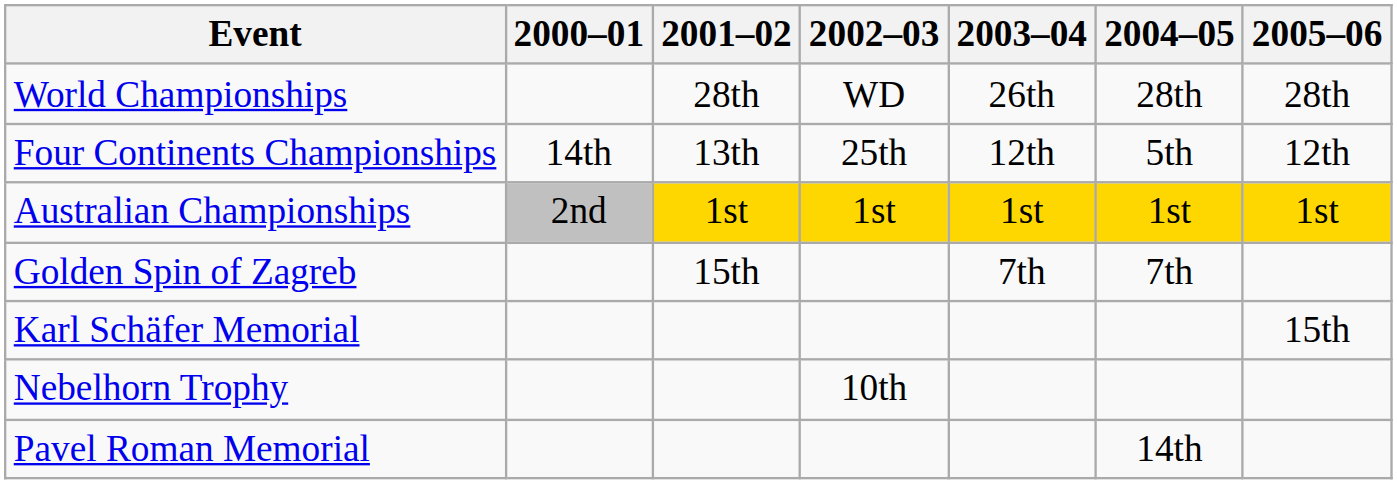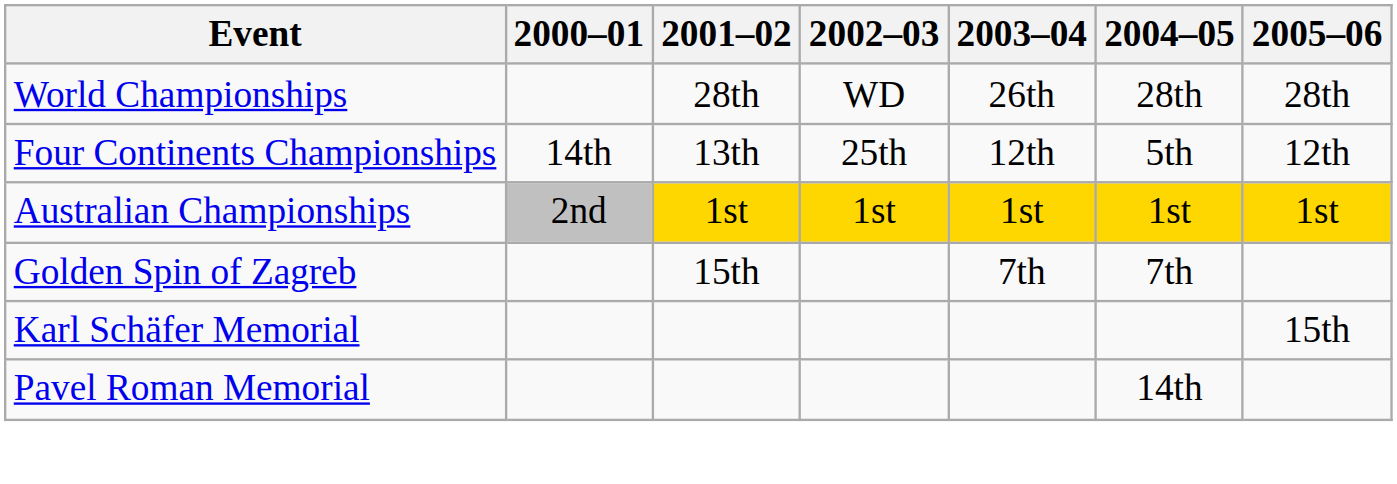- row: Nebelhorn Trophy | 10th
